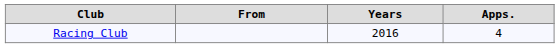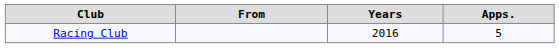Racing Club | Apps.: 4 -> 5
